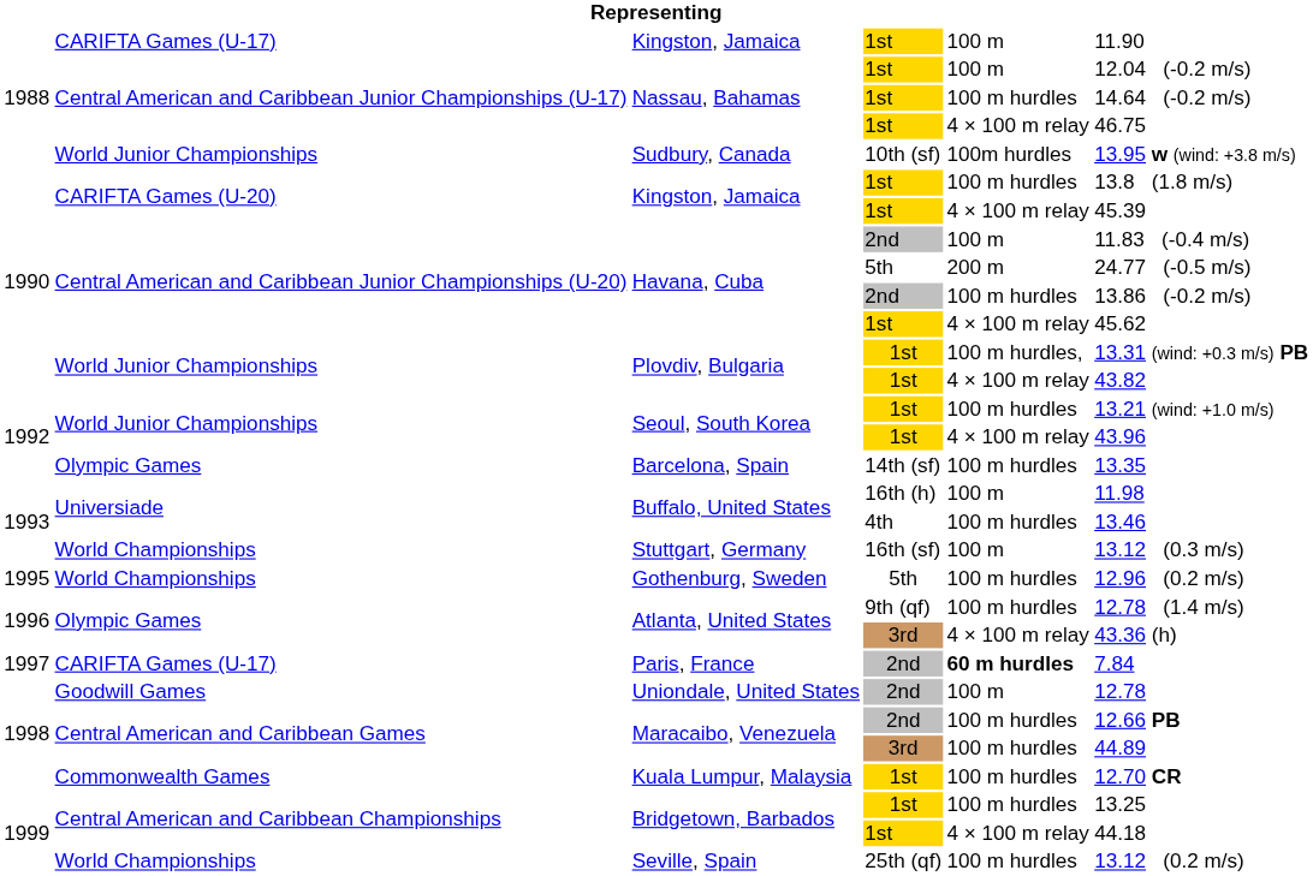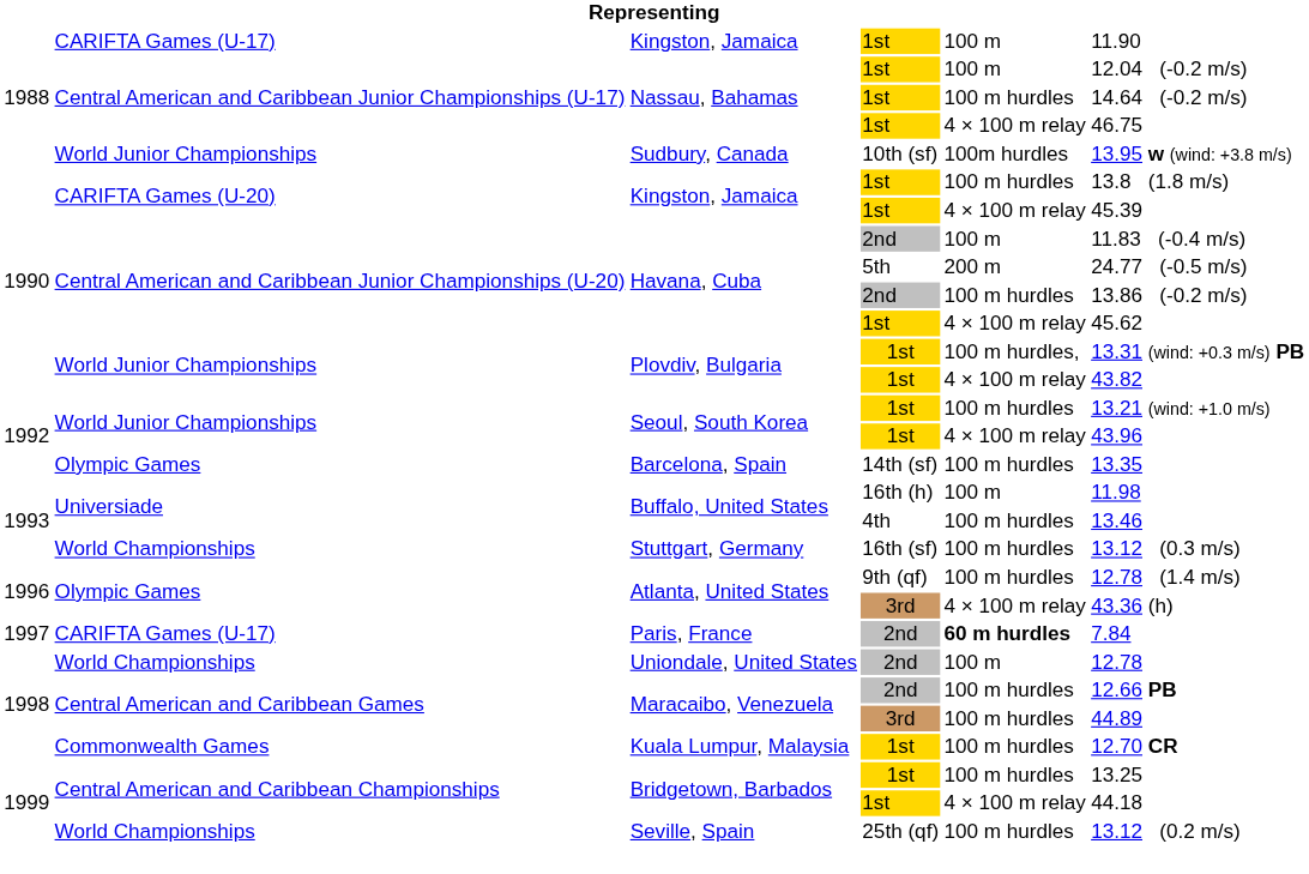Stuttgart, Germany | column 5: 100 m -> 100 m hurdles
- row: 1995 | World Championships | Gothenburg, Sweden | 5th | 100 m hurdles | 12.96 (0.2 m/s)
Uniondale, United States | column 2: Goodwill Games -> World Championships
